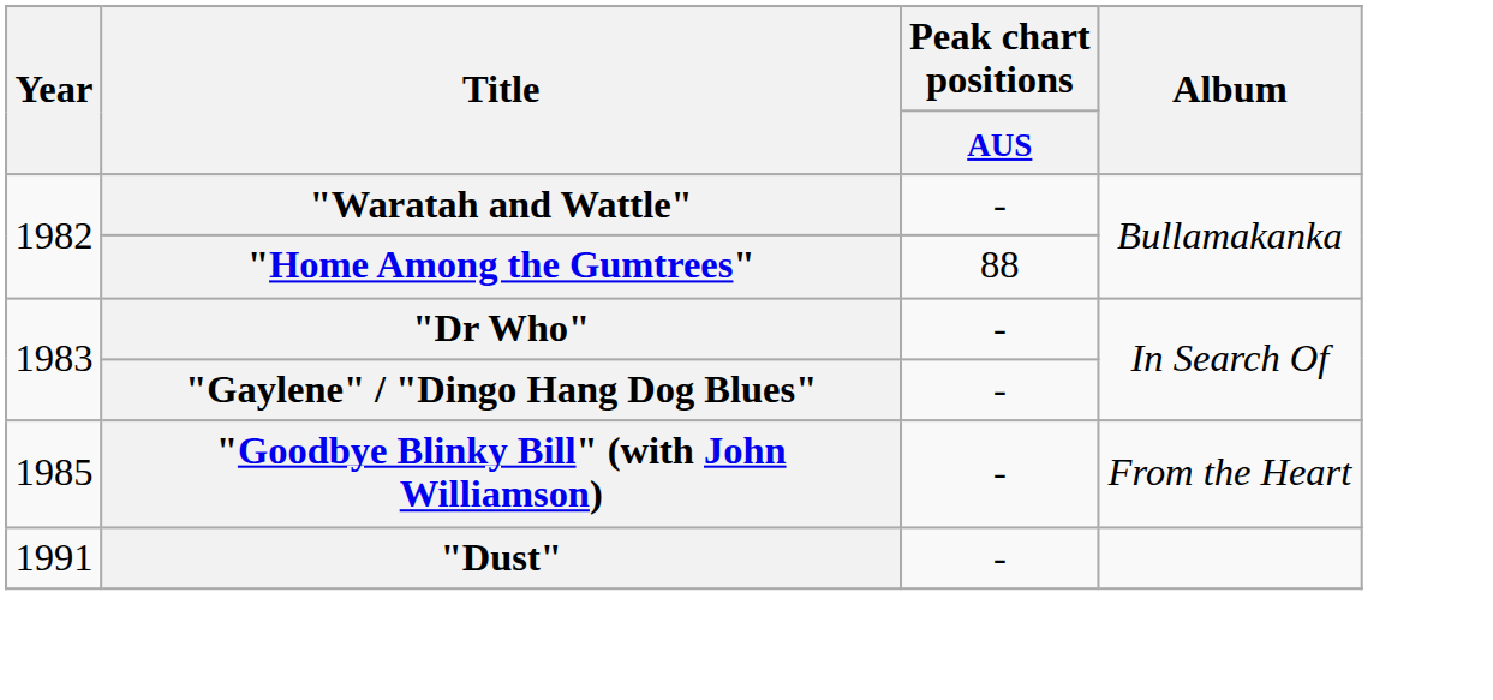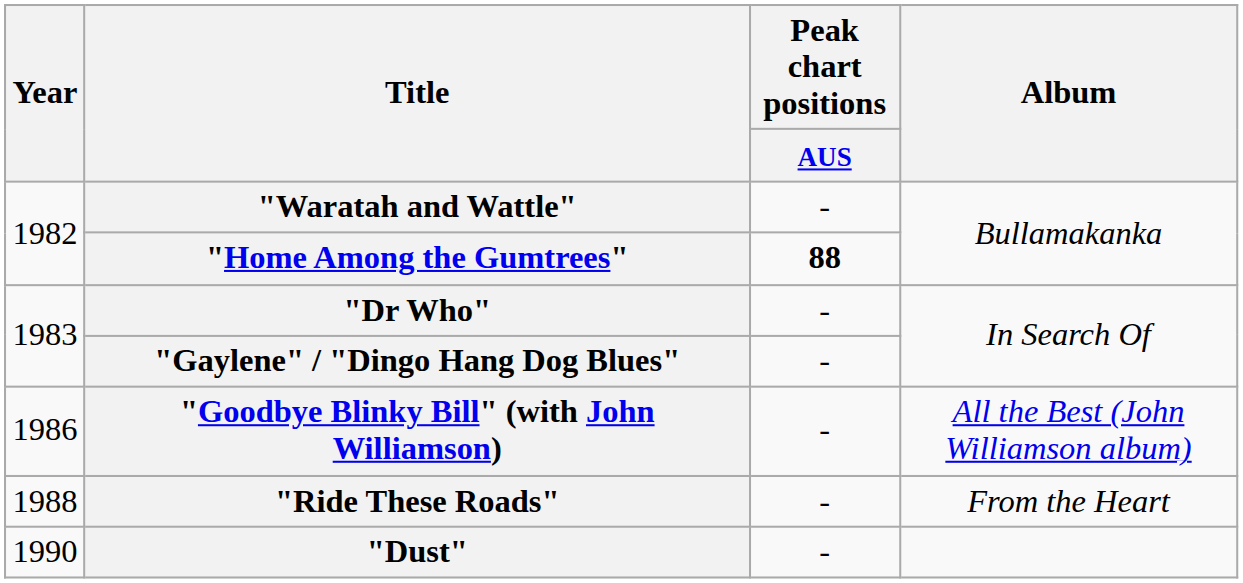"Home Among the Gumtrees" | Peak chart positions / AUS: normal -> bold
"Goodbye Blinky Bill" (with John Williamson) | Year: 1985 -> 1986
"Goodbye Blinky Bill" (with John Williamson) | Album: From the Heart -> All the Best (John Williamson album)
+ row: 1988 | "Ride These Roads" | - | From the Heart
"Dust" | Year: 1991 -> 1990
